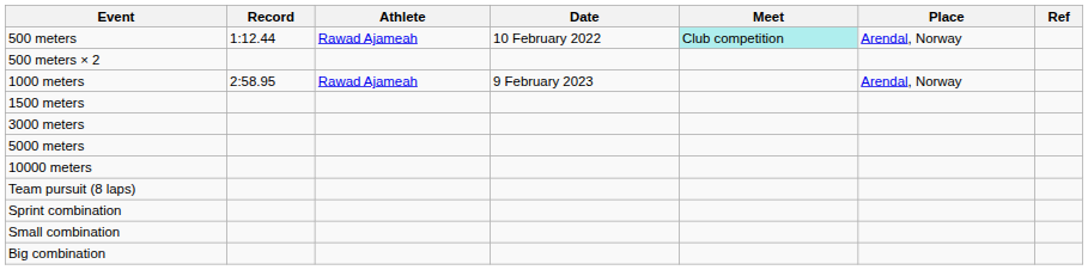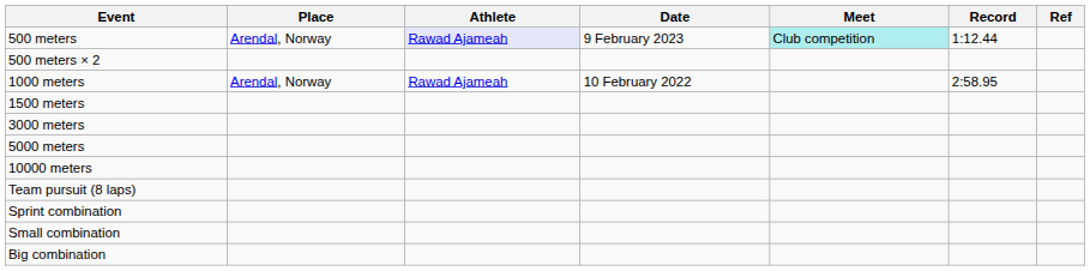columns swapped: Record <-> Place
500 meters | Athlete: no background -> lavender background
500 meters | Date: 10 February 2022 -> 9 February 2023
1000 meters | Date: 9 February 2023 -> 10 February 2022
